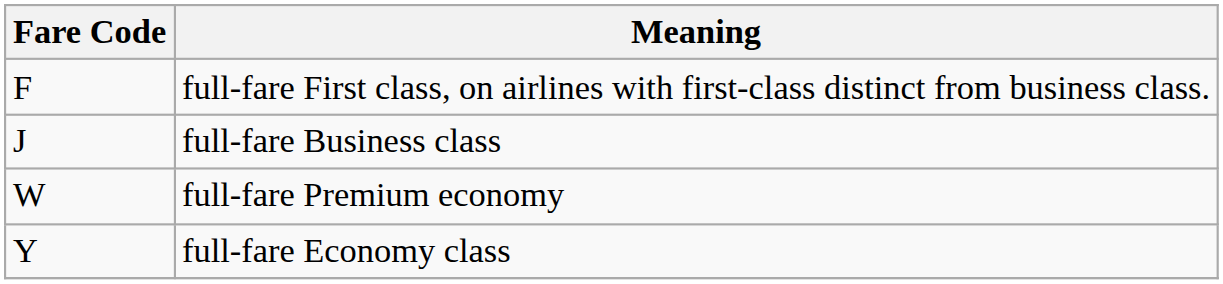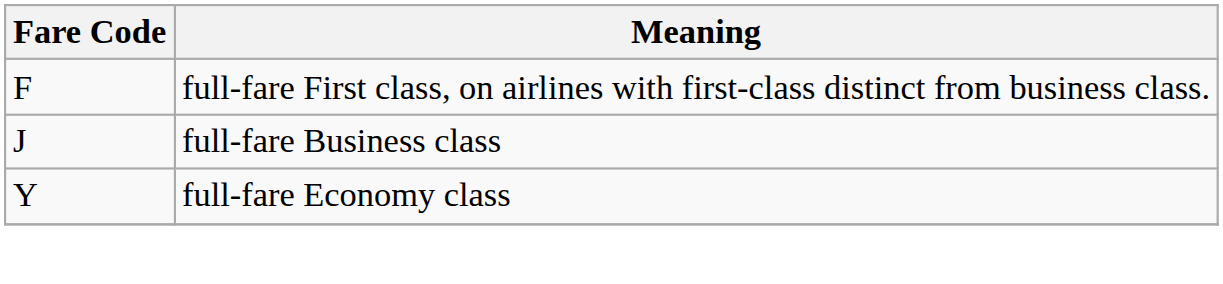- row: W | full-fare Premium economy
